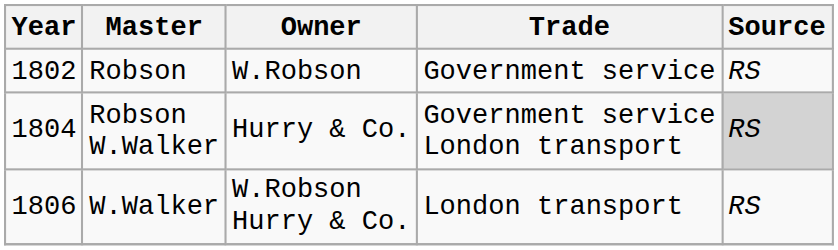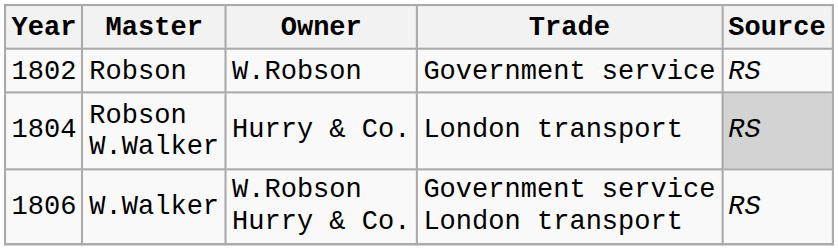Robson W.Walker | Trade: Government service London transport -> London transport
W.Walker | Trade: London transport -> Government service London transport
